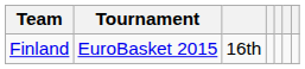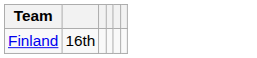- column: Tournament | EuroBasket 2015
